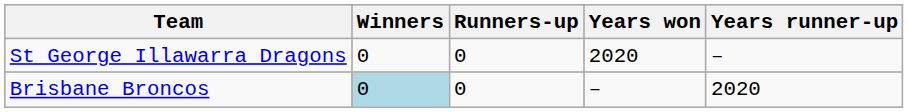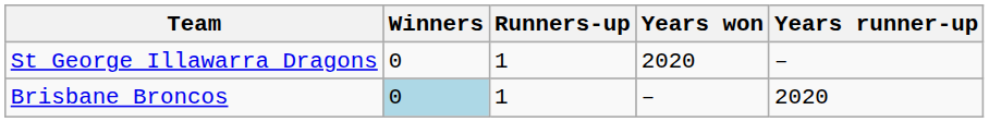St George Illawarra Dragons | Runners-up: 0 -> 1
Brisbane Broncos | Runners-up: 0 -> 1
